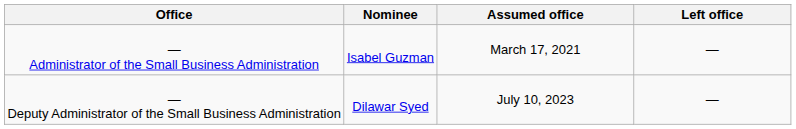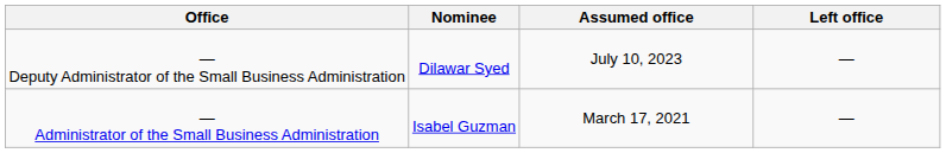rows swapped: — Administrator of the Small Business Administration <-> — Deputy Administrator of the Small Business Administration
